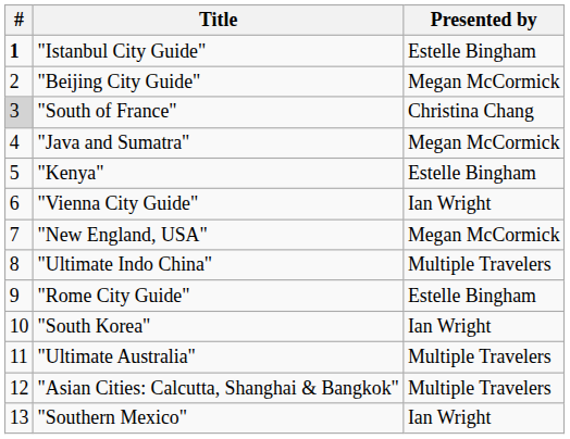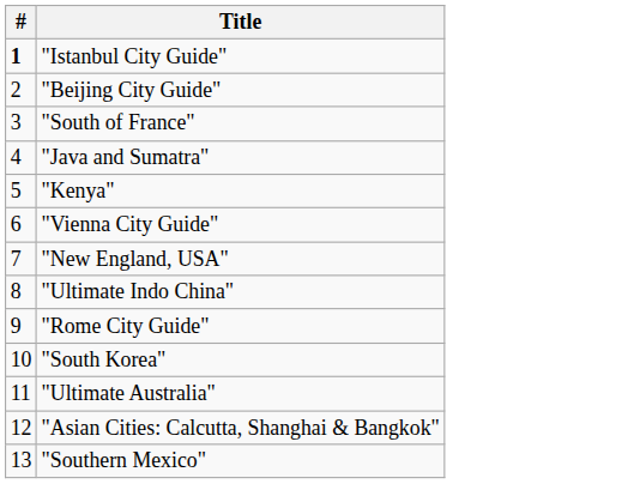- column: Presented by | Estelle Bingham | Megan McCormick | Christina Chang | Megan McCormick | Estelle Bingham | Ian Wright | Megan McCormick | Multiple Travelers | Estelle Bingham | Ian Wright | Multiple Travelers | Multiple Travelers | Ian Wright
"South of France" | #: lightgrey background -> no background
